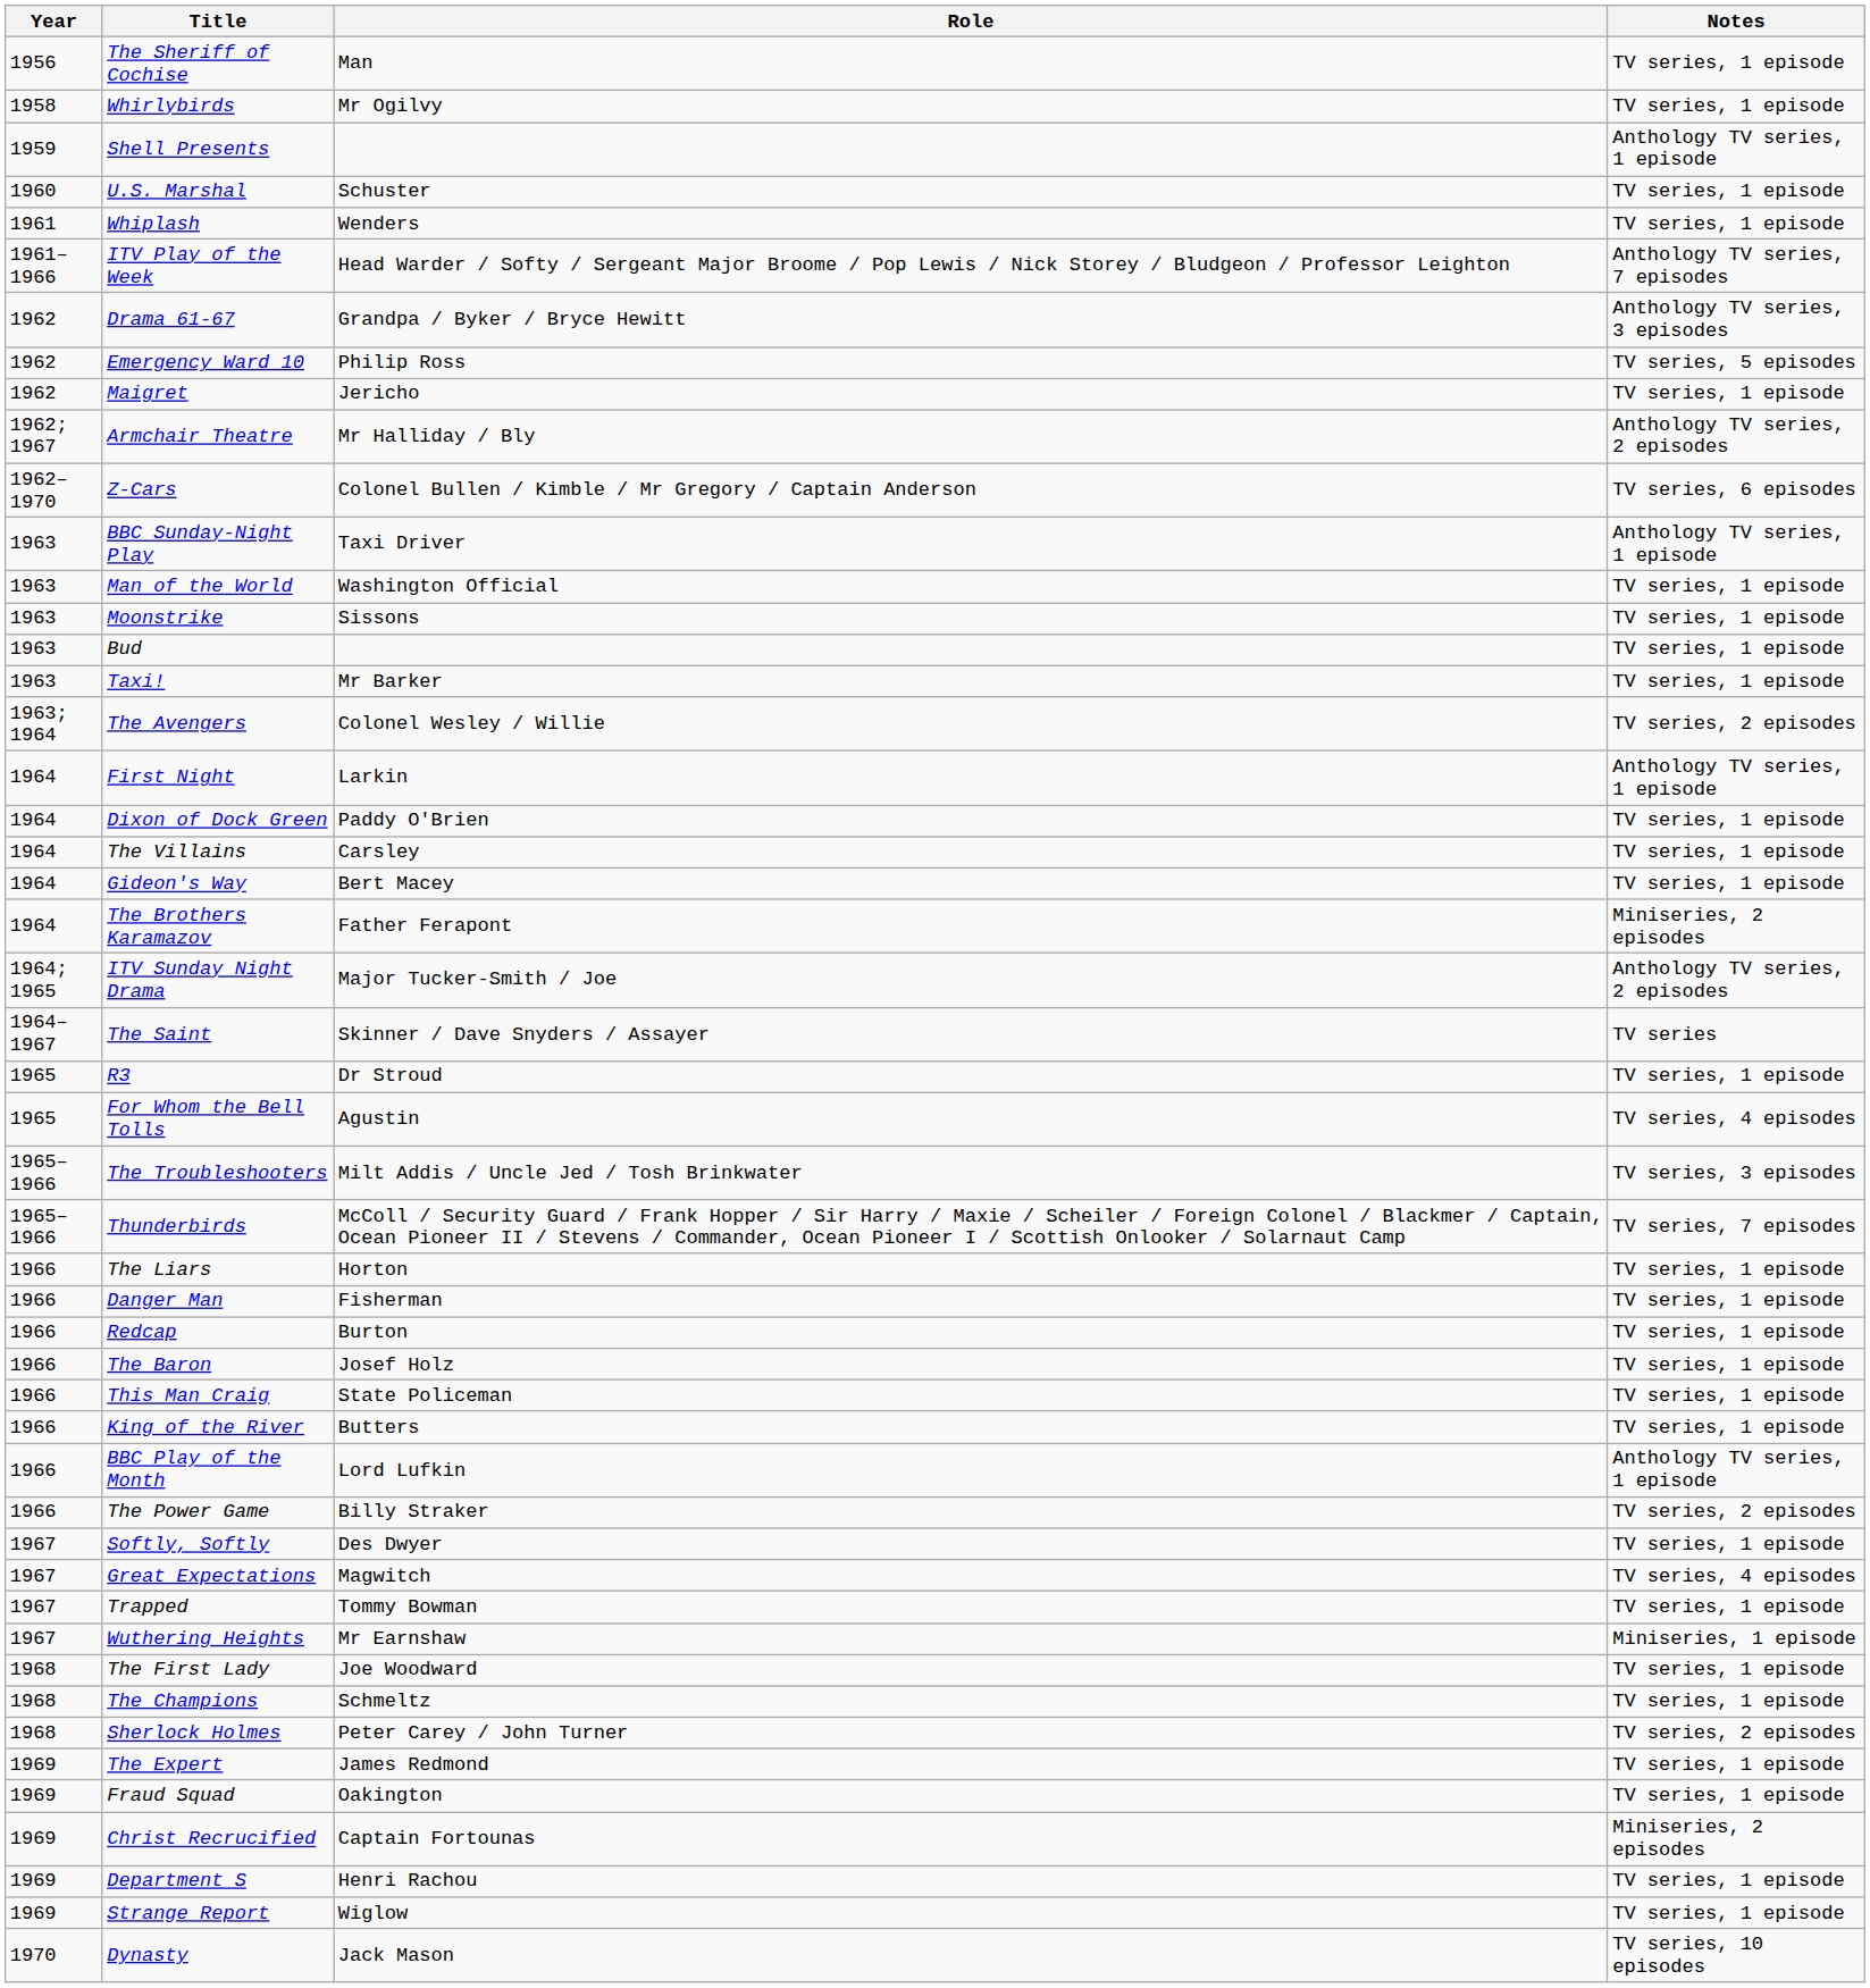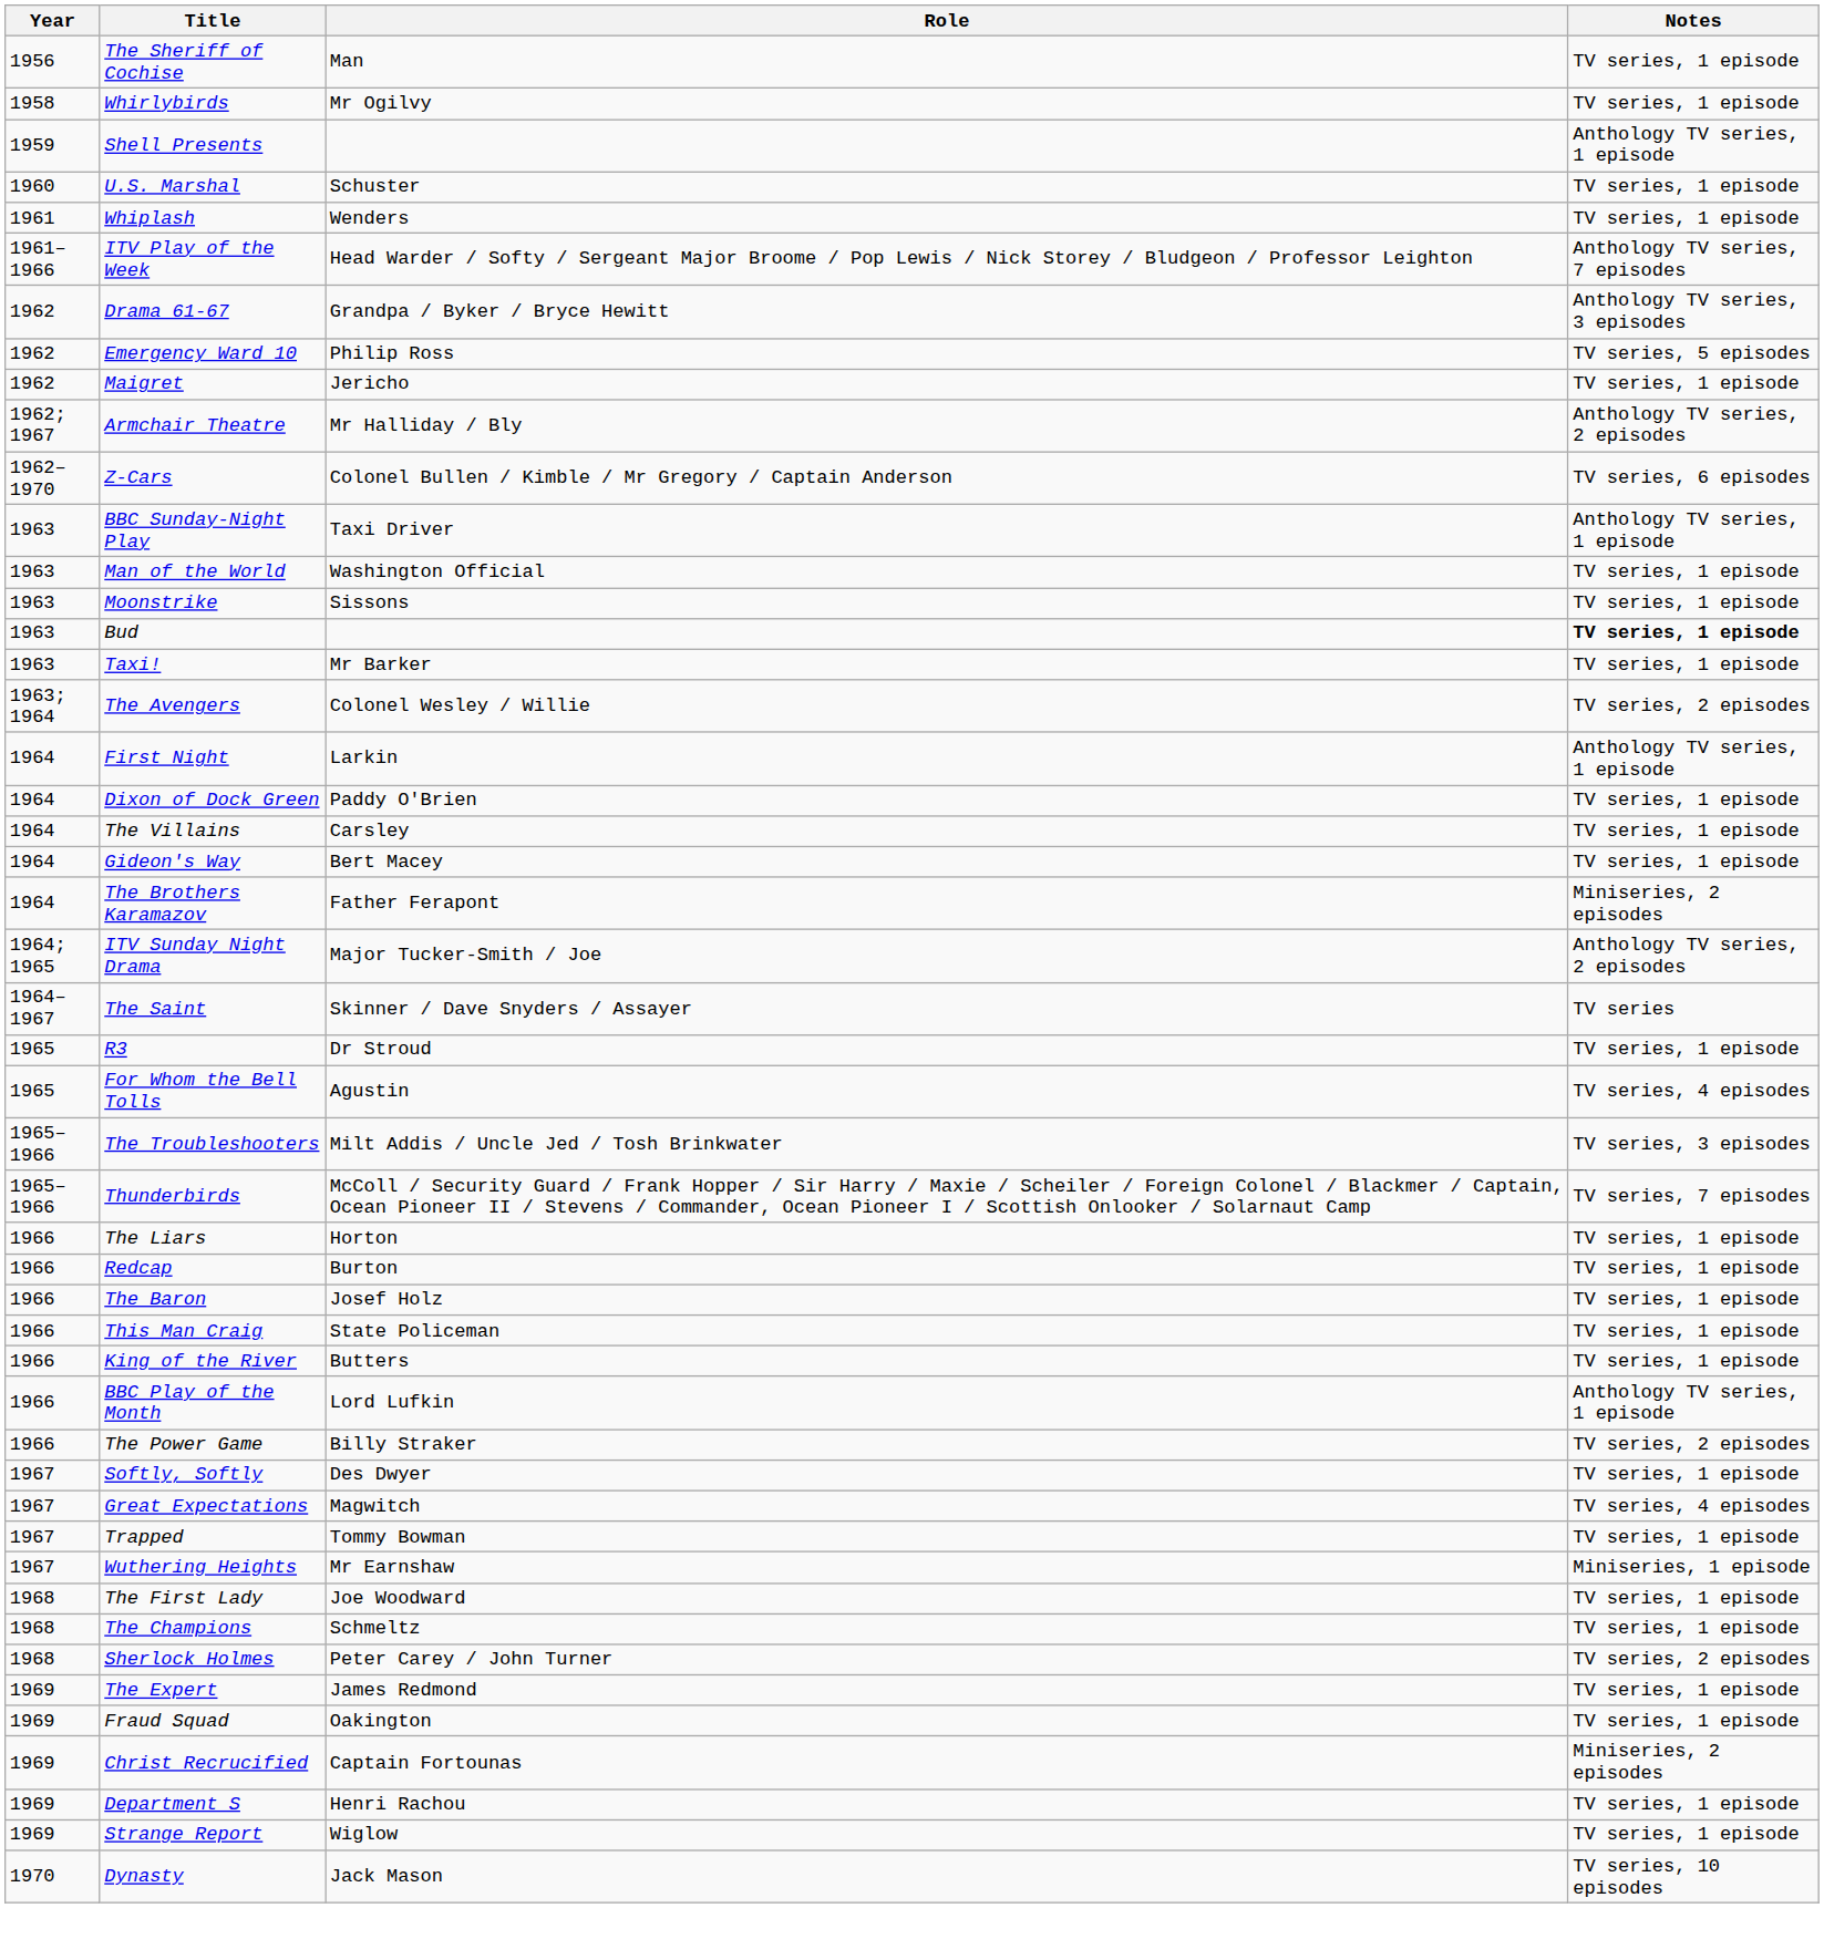Bud | Notes: normal -> bold
- row: 1966 | Danger Man | Fisherman | TV series, 1 episode
